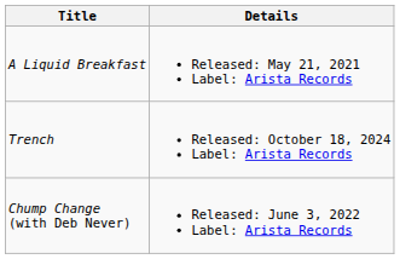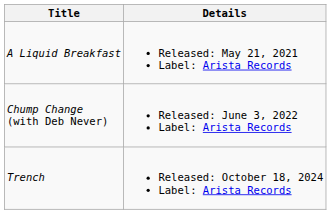rows swapped: Chump Change (with Deb Never) <-> Trench
